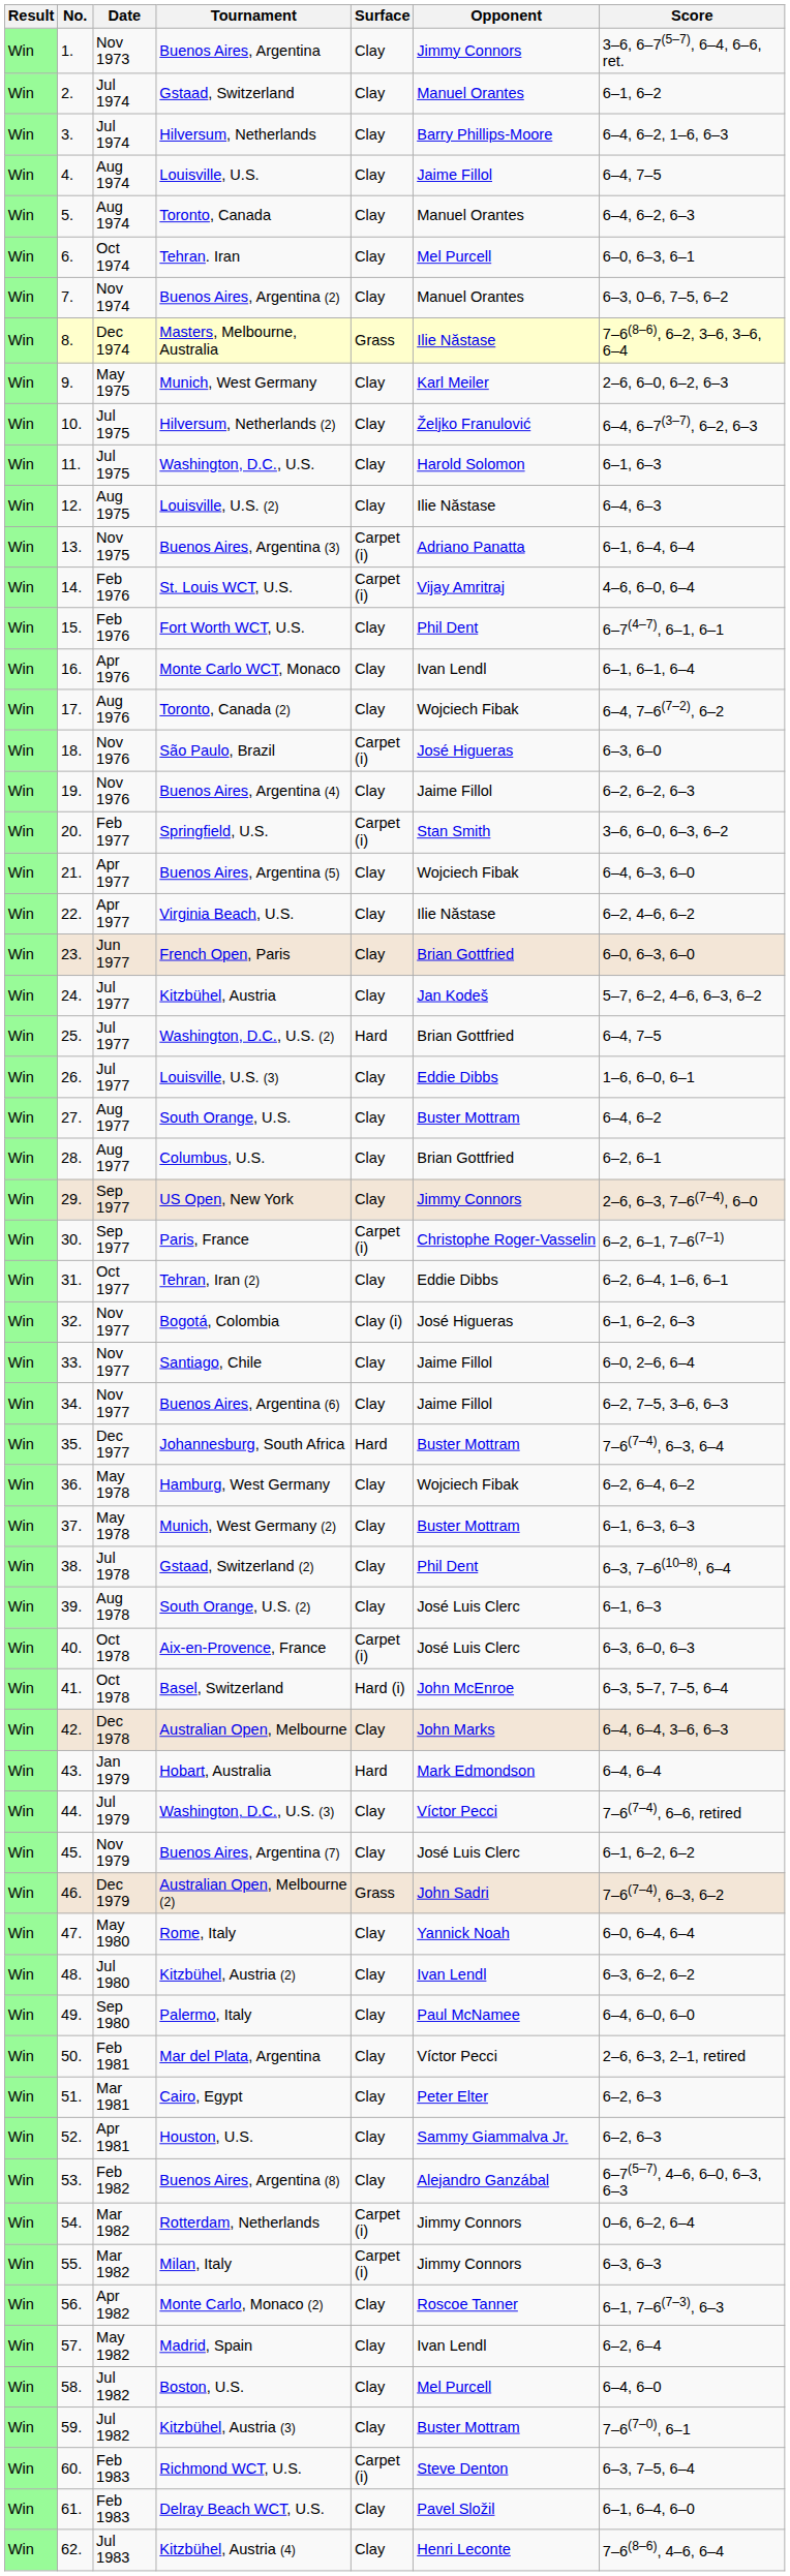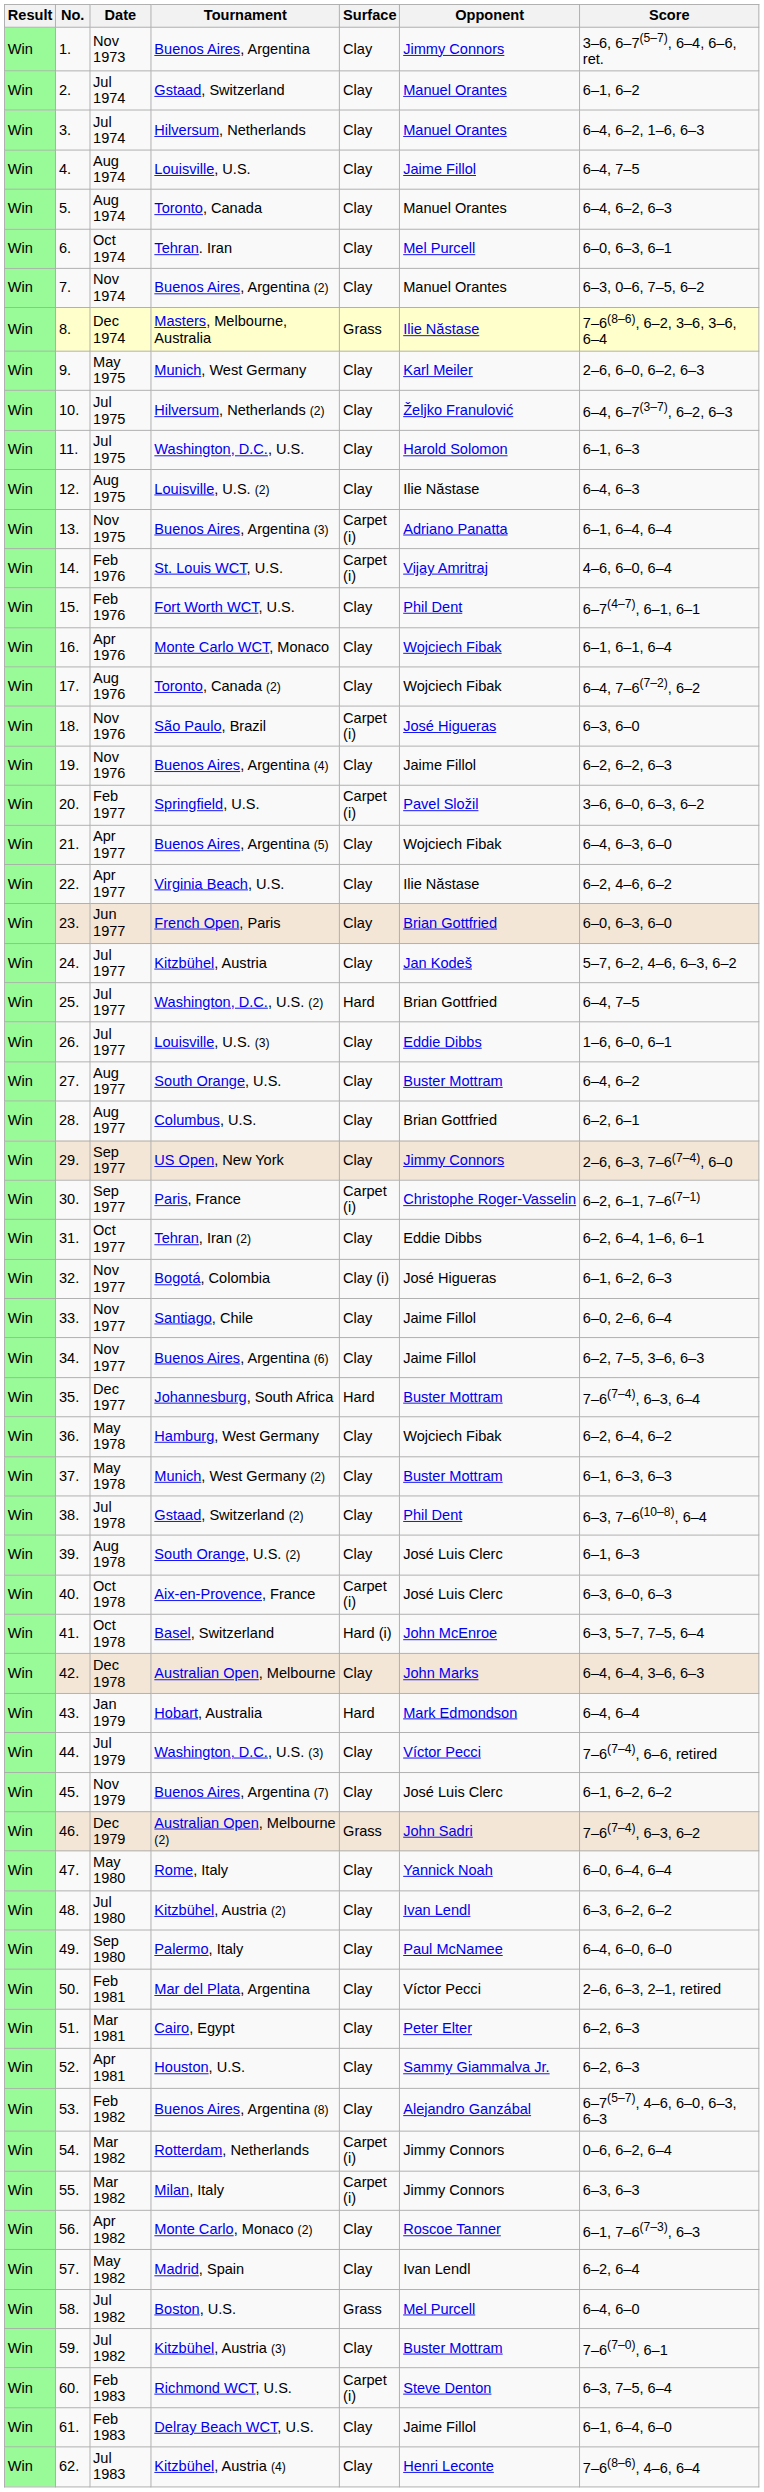Hilversum, Netherlands | Opponent: Barry Phillips-Moore -> Manuel Orantes
Monte Carlo WCT, Monaco | Opponent: Ivan Lendl -> Wojciech Fibak
Springfield, U.S. | Opponent: Stan Smith -> Pavel Složil
Boston, U.S. | Surface: Clay -> Grass
Delray Beach WCT, U.S. | Opponent: Pavel Složil -> Jaime Fillol
